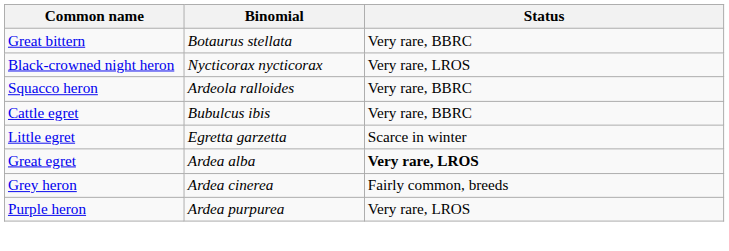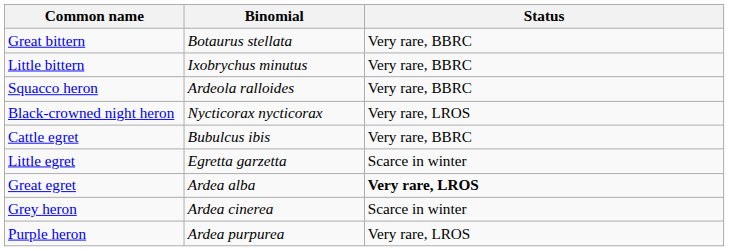+ row: Little bittern | Ixobrychus minutus | Very rare, BBRC
rows swapped: Black-crowned night heron <-> Squacco heron
Grey heron | Status: Fairly common, breeds -> Scarce in winter
